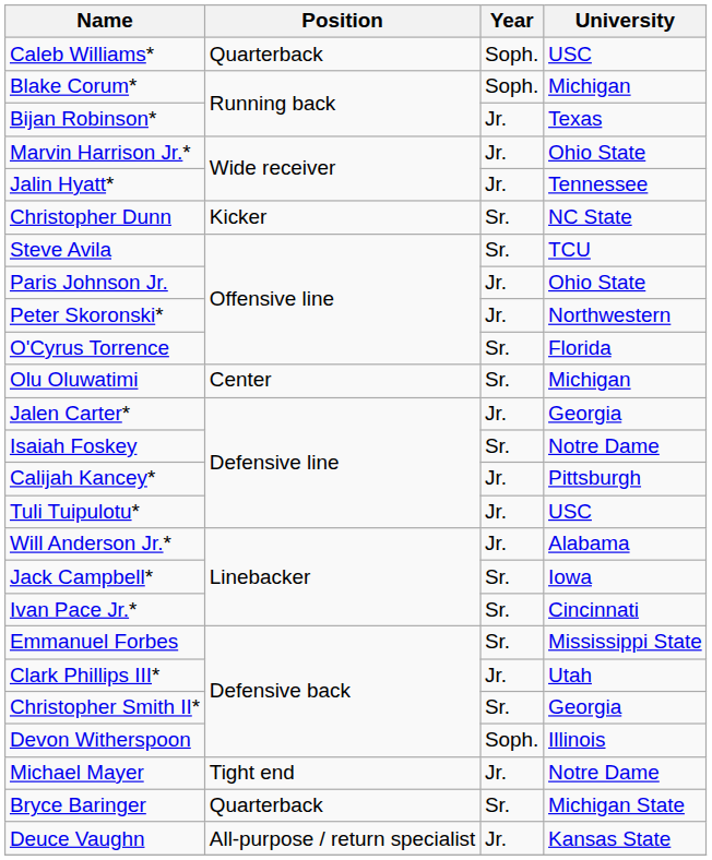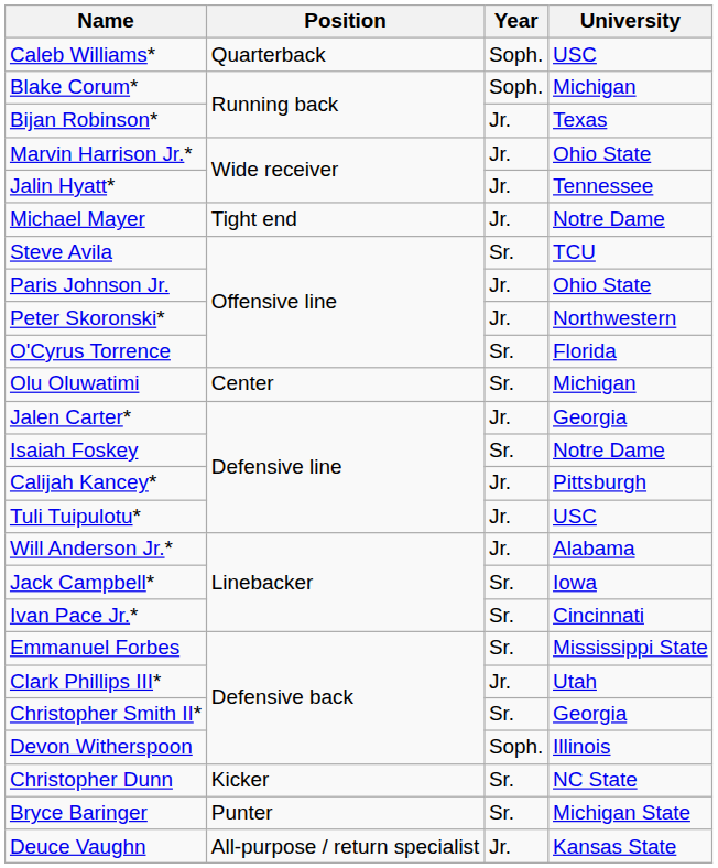rows swapped: Michael Mayer <-> Christopher Dunn
Bryce Baringer | Position: Quarterback -> Punter
